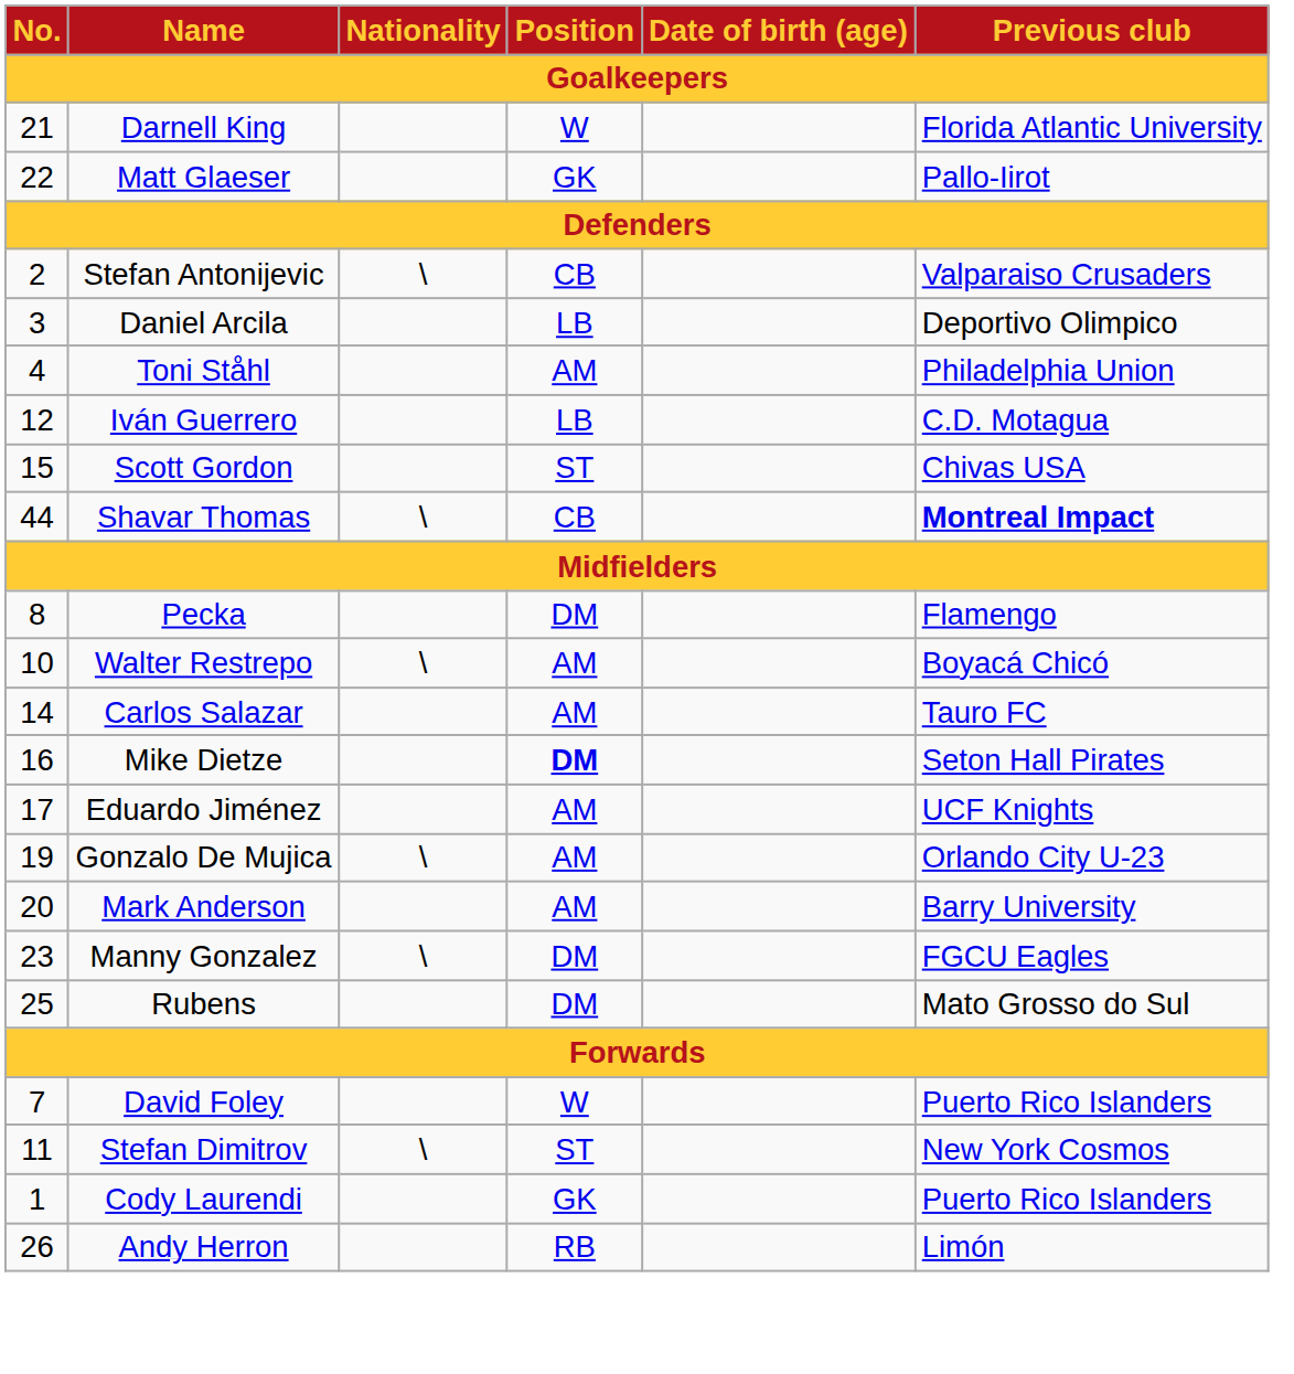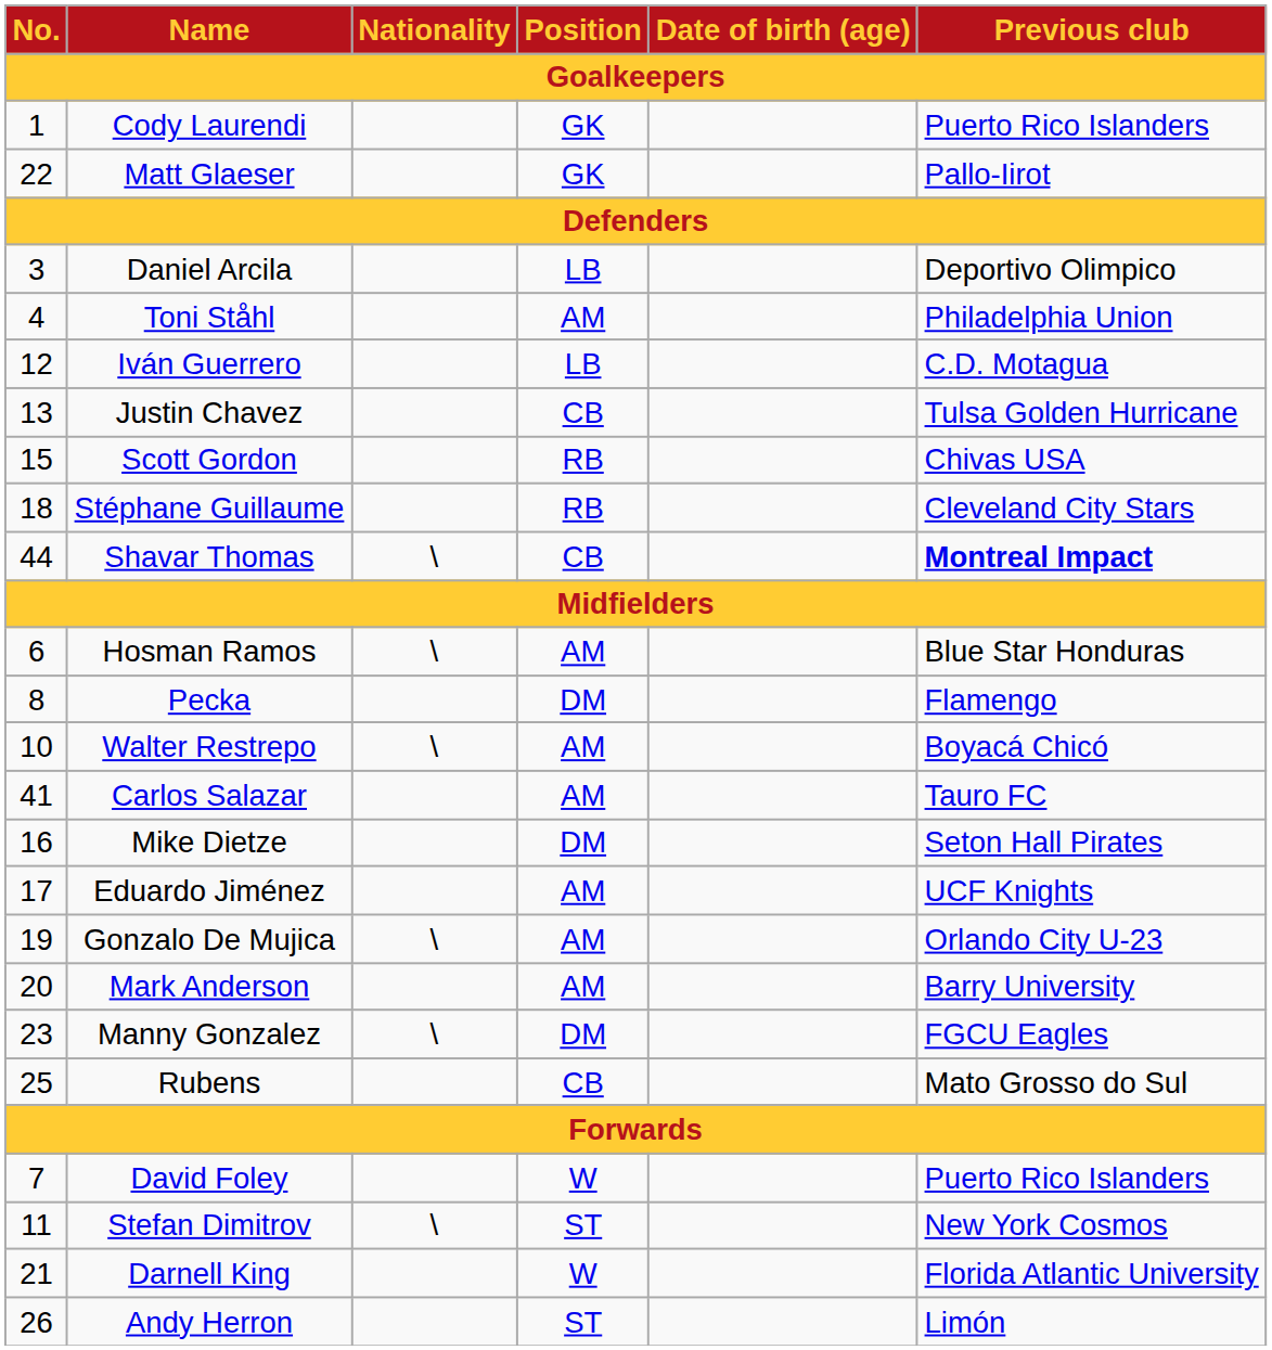rows swapped: Cody Laurendi <-> Darnell King
- row: 2 | Stefan Antonijevic | \ | CB | Valparaiso Crusaders
+ row: 13 | Justin Chavez | CB | Tulsa Golden Hurricane
Scott Gordon | Position: ST -> RB
+ row: 18 | Stéphane Guillaume | RB | Cleveland City Stars
+ row: 6 | Hosman Ramos | \ | AM | Blue Star Honduras
Carlos Salazar | No.: 14 -> 41
Mike Dietze | Position: bold -> normal
Rubens | Position: DM -> CB
Andy Herron | Position: RB -> ST
